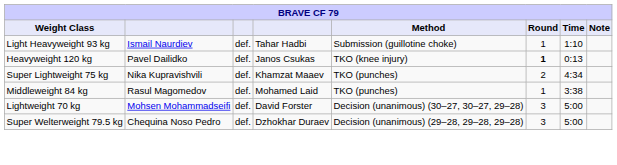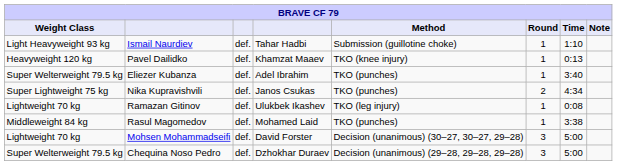Pavel Dailidko | column 4: Janos Csukas -> Khamzat Maaev
Pavel Dailidko | Round: bold -> normal
+ row: Super Welterweight 79.5 kg | Eliezer Kubanza | def. | Adel Ibrahim | TKO (punches) | 1 | 3:40
Nika Kupravishvili | column 4: Khamzat Maaev -> Janos Csukas
+ row: Lightweight 70 kg | Ramazan Gitinov | def. | Ulukbek Ikashev | TKO (leg injury) | 1 | 0:08
